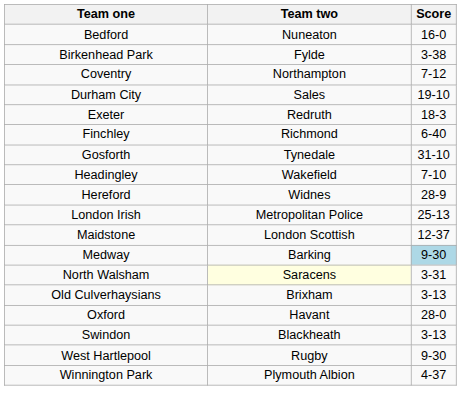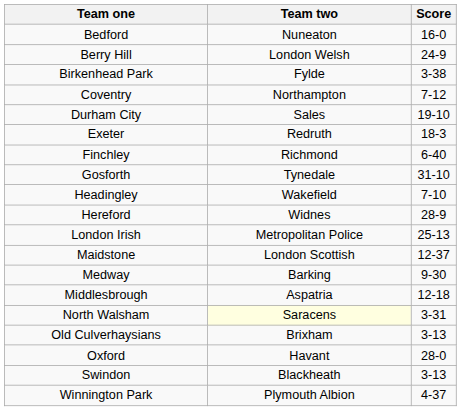+ row: Berry Hill | London Welsh | 24-9
Medway | Score: lightblue background -> no background
+ row: Middlesbrough | Aspatria | 12-18
- row: West Hartlepool | Rugby | 9-30
